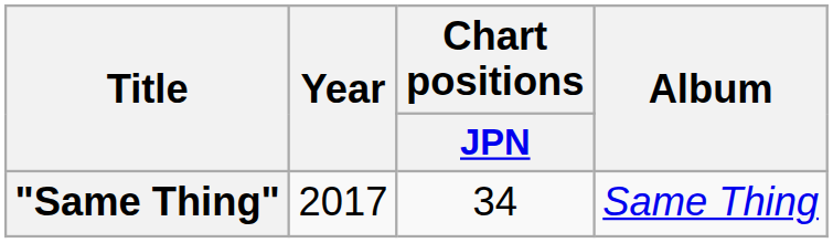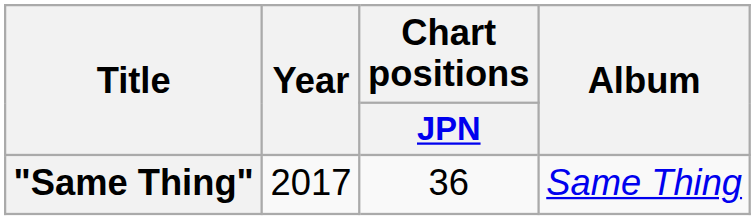"Same Thing" | Chart positions / JPN: 34 -> 36
